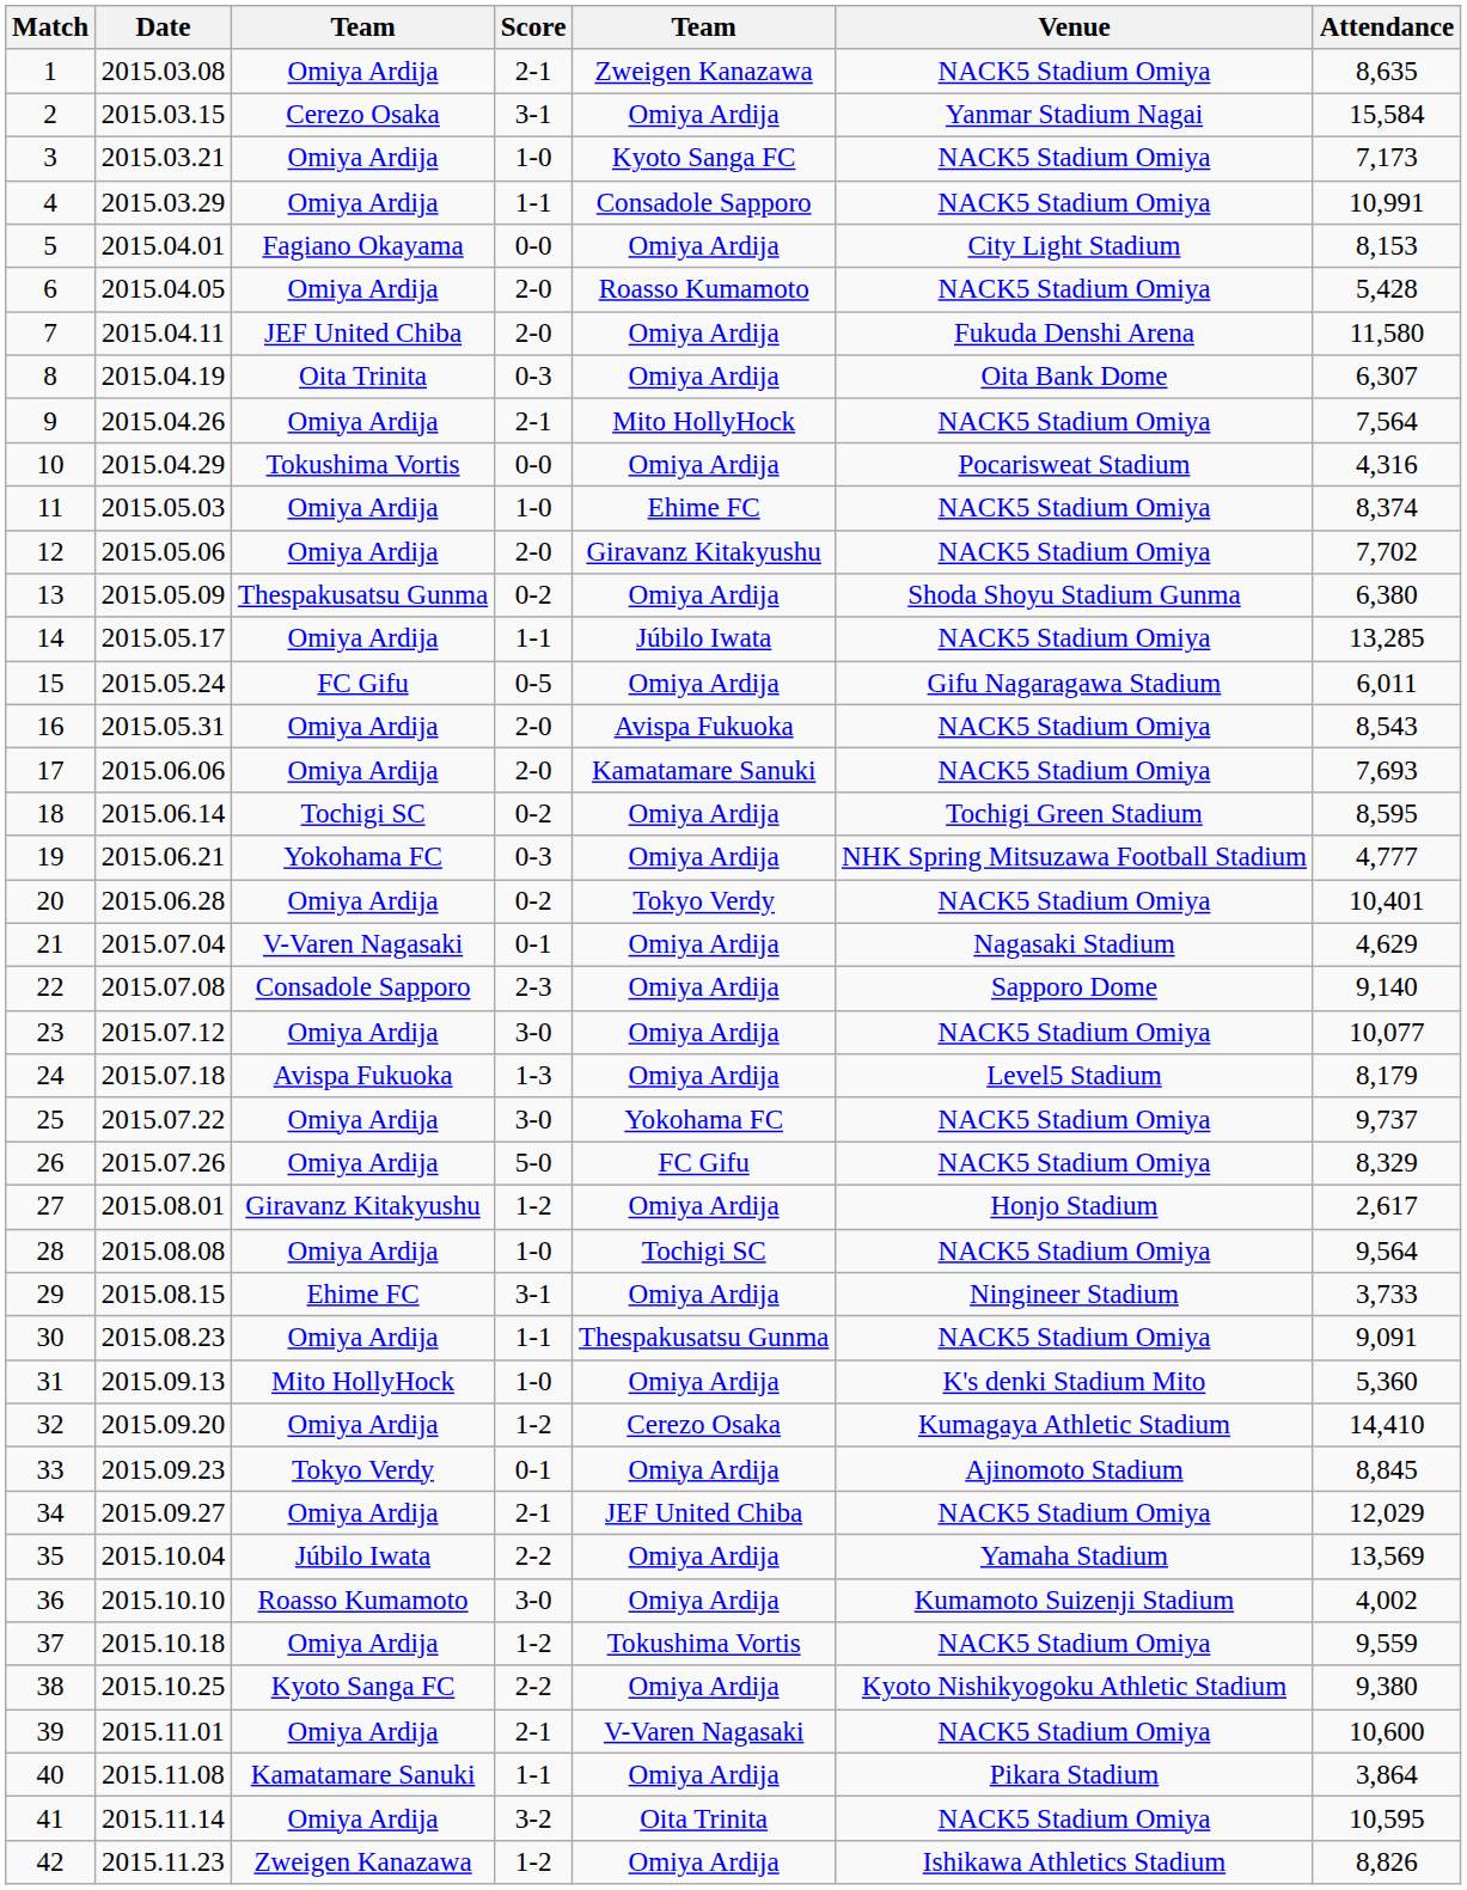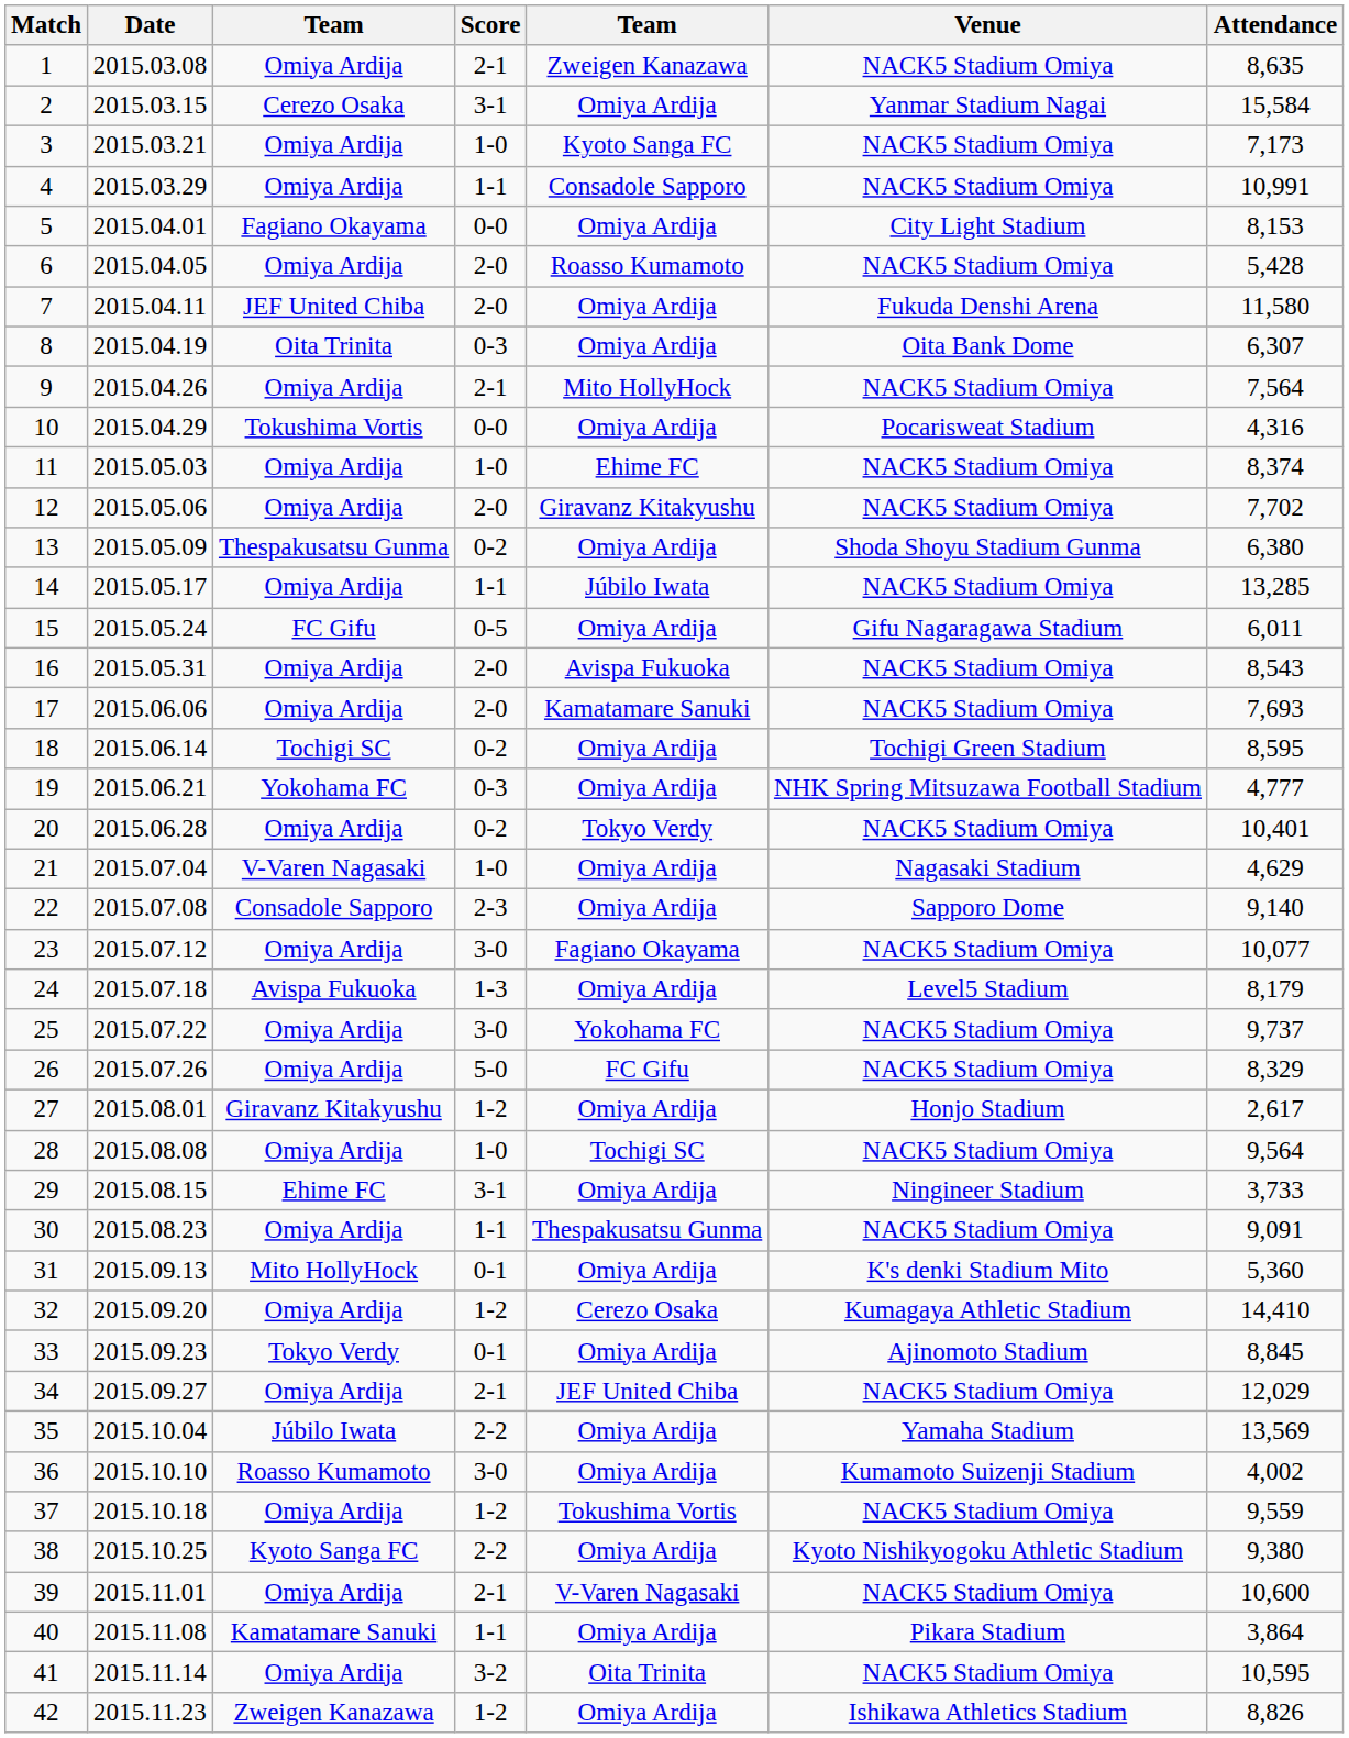21 | Score: 0-1 -> 1-0
23 | column 5: Omiya Ardija -> Fagiano Okayama
31 | Score: 1-0 -> 0-1
